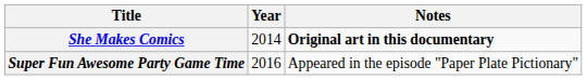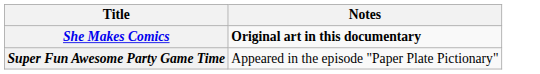- column: Year | 2014 | 2016
